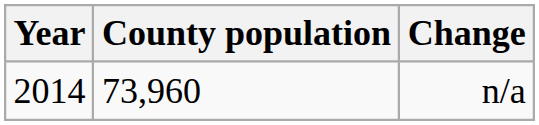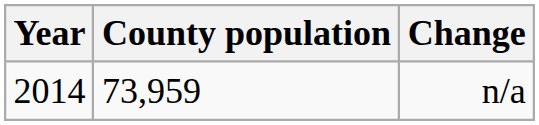n/a | County population: 73,960 -> 73,959
